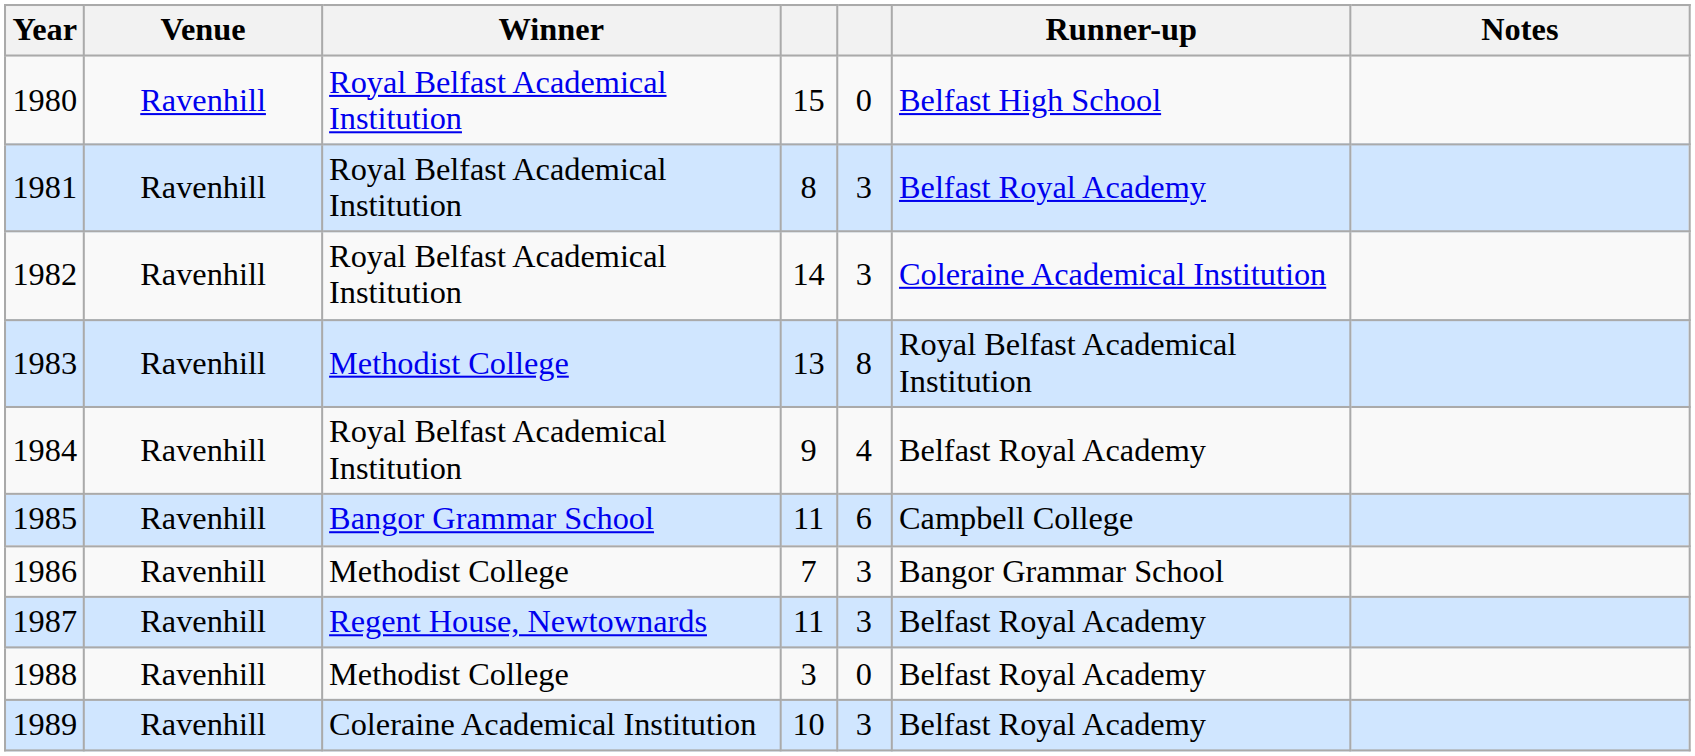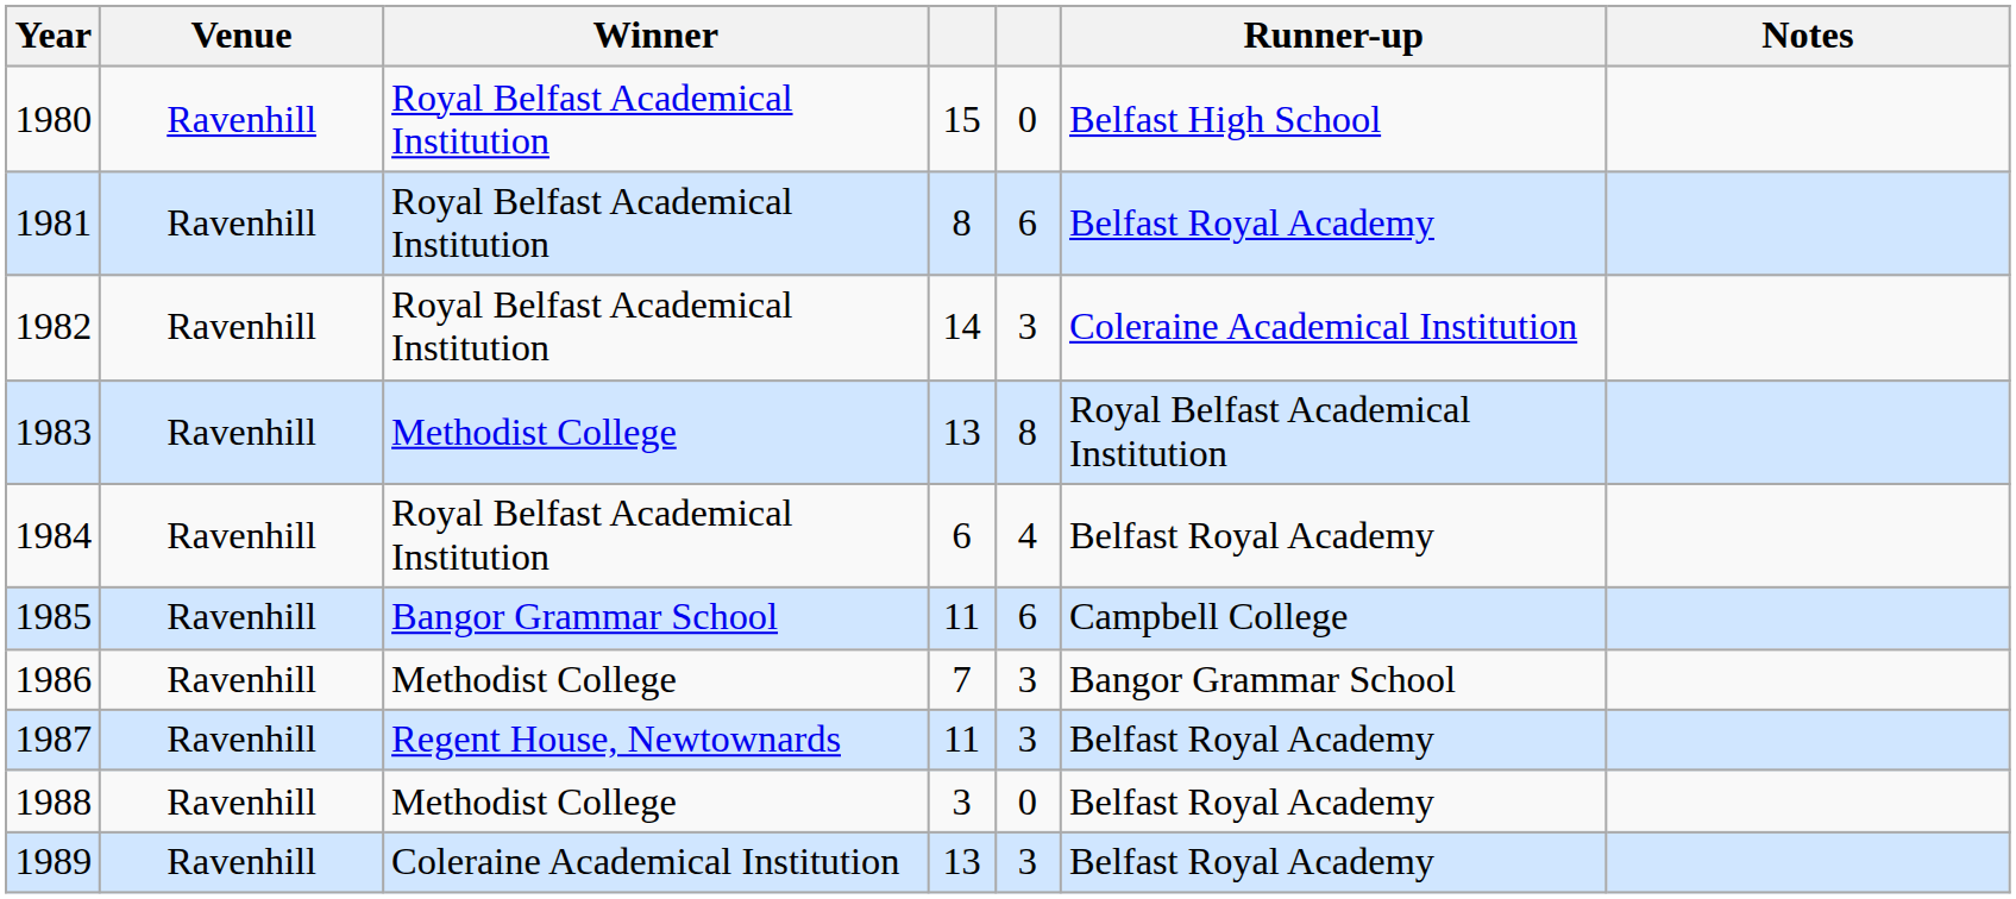1981 | column 5: 3 -> 6
1984 | column 4: 9 -> 6
1989 | column 4: 10 -> 13
